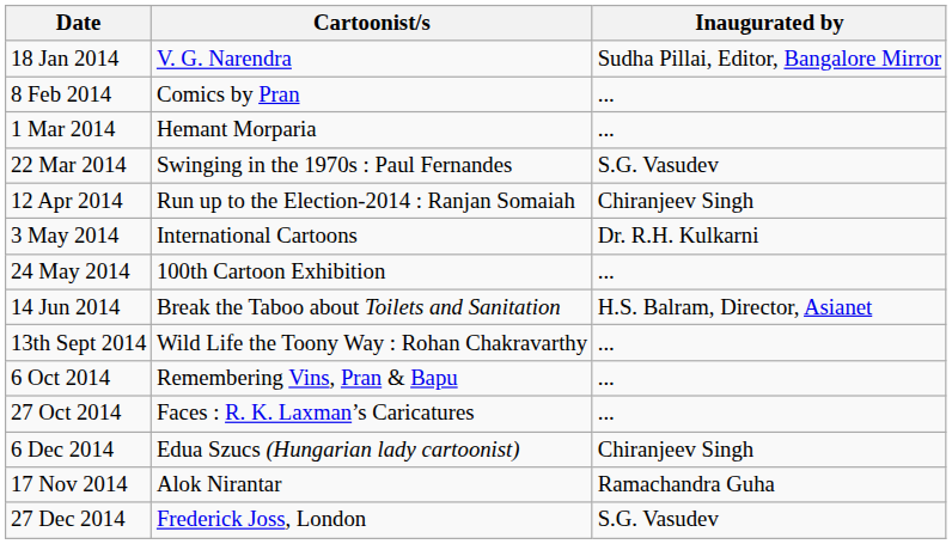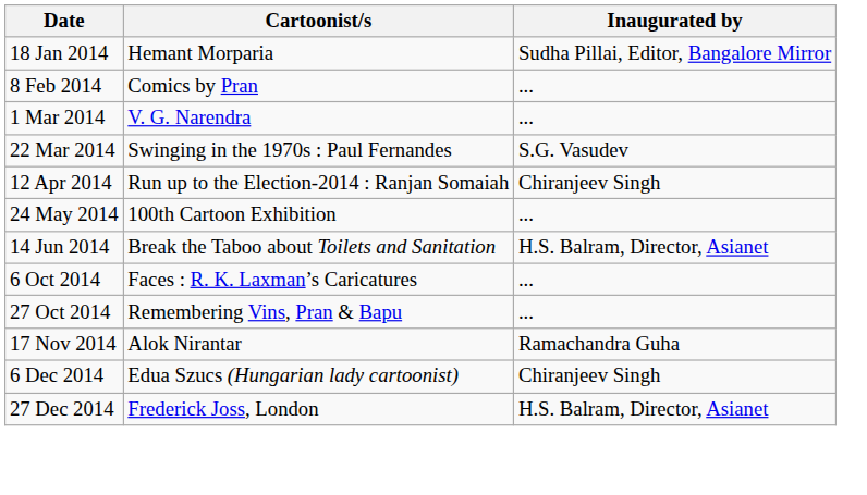18 Jan 2014 | Cartoonist/s: V. G. Narendra -> Hemant Morparia
1 Mar 2014 | Cartoonist/s: Hemant Morparia -> V. G. Narendra
- row: 3 May 2014 | International Cartoons | Dr. R.H. Kulkarni
- row: 13th Sept 2014 | Wild Life the Toony Way : Rohan Chakravarthy | ...
6 Oct 2014 | Cartoonist/s: Remembering Vins, Pran & Bapu -> Faces : R. K. Laxman’s Caricatures
27 Oct 2014 | Cartoonist/s: Faces : R. K. Laxman’s Caricatures -> Remembering Vins, Pran & Bapu
rows swapped: 17 Nov 2014 <-> 6 Dec 2014
27 Dec 2014 | Inaugurated by: S.G. Vasudev -> H.S. Balram, Director, Asianet
